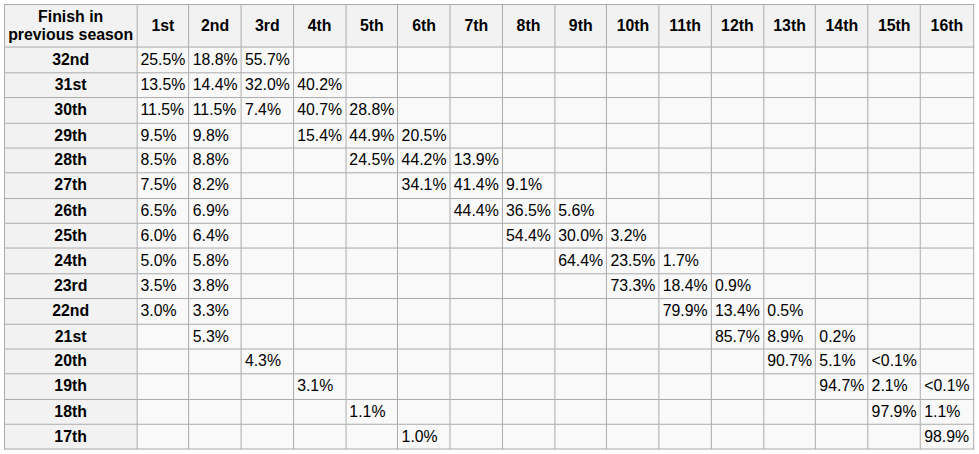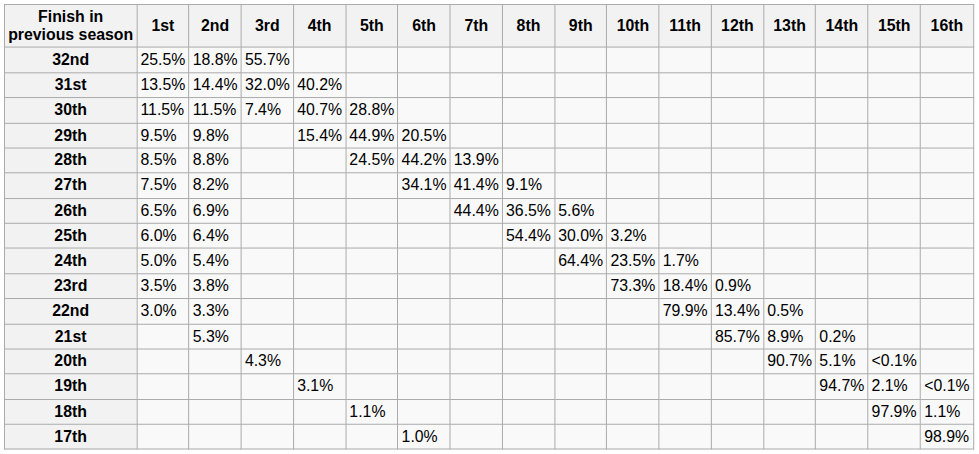24th | 2nd: 5.8% -> 5.4%
